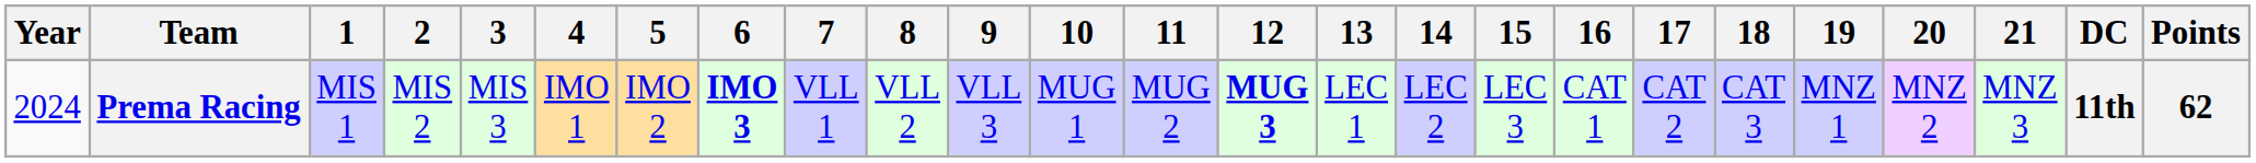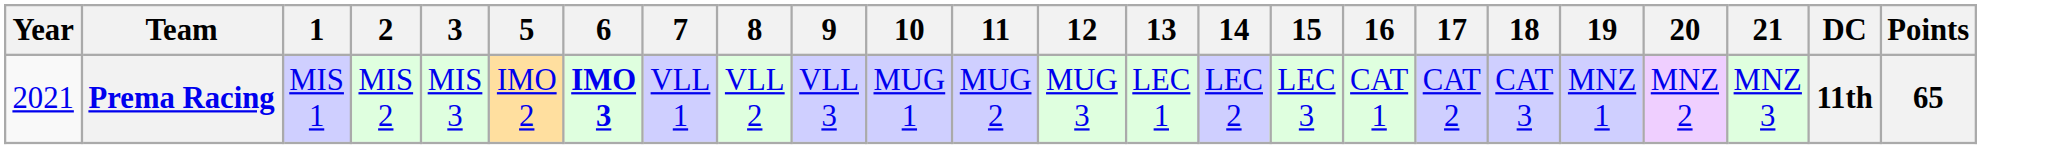- column: 4 | IMO 1
Prema Racing | Year: 2024 -> 2021
Prema Racing | 12: bold -> normal
Prema Racing | Points: 62 -> 65
